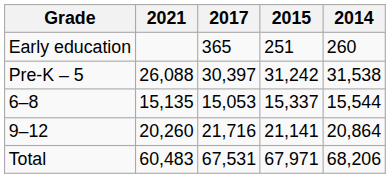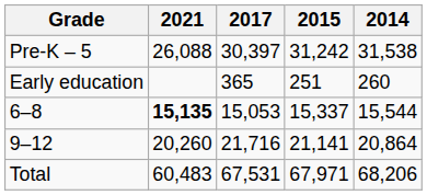rows swapped: Early education <-> Pre-K – 5
6–8 | 2021: normal -> bold
